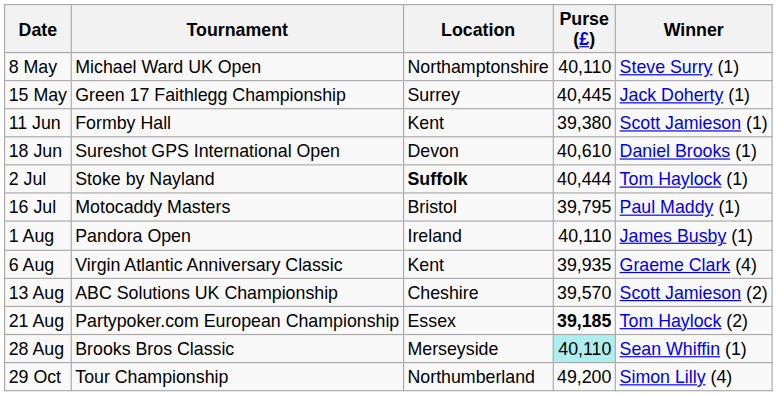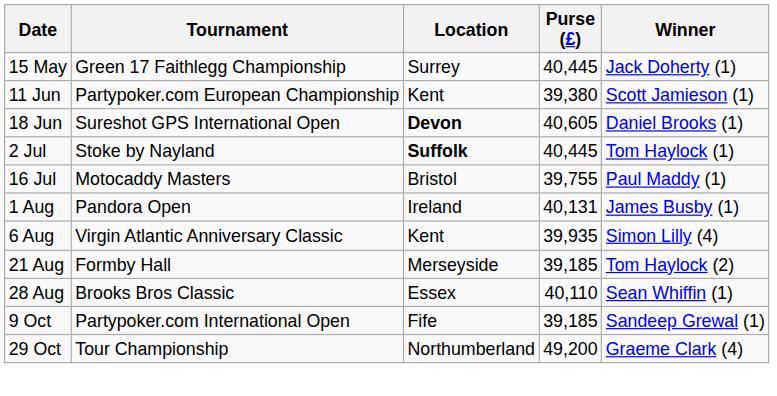- row: 8 May | Michael Ward UK Open | Northamptonshire | 40,110 | Steve Surry (1)
11 Jun | Tournament: Formby Hall -> Partypoker.com European Championship
18 Jun | Location: normal -> bold
18 Jun | Purse (£): 40,610 -> 40,605
2 Jul | Purse (£): 40,444 -> 40,445
16 Jul | Purse (£): 39,795 -> 39,755
1 Aug | Purse (£): 40,110 -> 40,131
6 Aug | Winner: Graeme Clark (4) -> Simon Lilly (4)
- row: 13 Aug | ABC Solutions UK Championship | Cheshire | 39,570 | Scott Jamieson (2)
21 Aug | Tournament: Partypoker.com European Championship -> Formby Hall
21 Aug | Location: Essex -> Merseyside
21 Aug | Purse (£): bold -> normal
28 Aug | Location: Merseyside -> Essex
28 Aug | Purse (£): paleturquoise background -> no background
+ row: 9 Oct | Partypoker.com International Open | Fife | 39,185 | Sandeep Grewal (1)
29 Oct | Winner: Simon Lilly (4) -> Graeme Clark (4)
